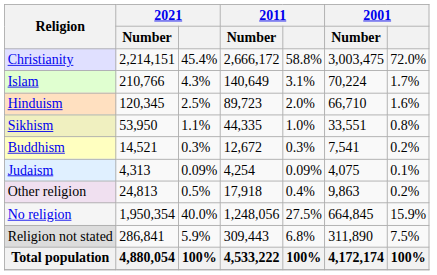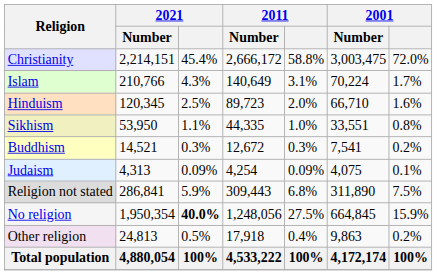rows swapped: Other religion <-> Religion not stated
No religion | 2021: normal -> bold
